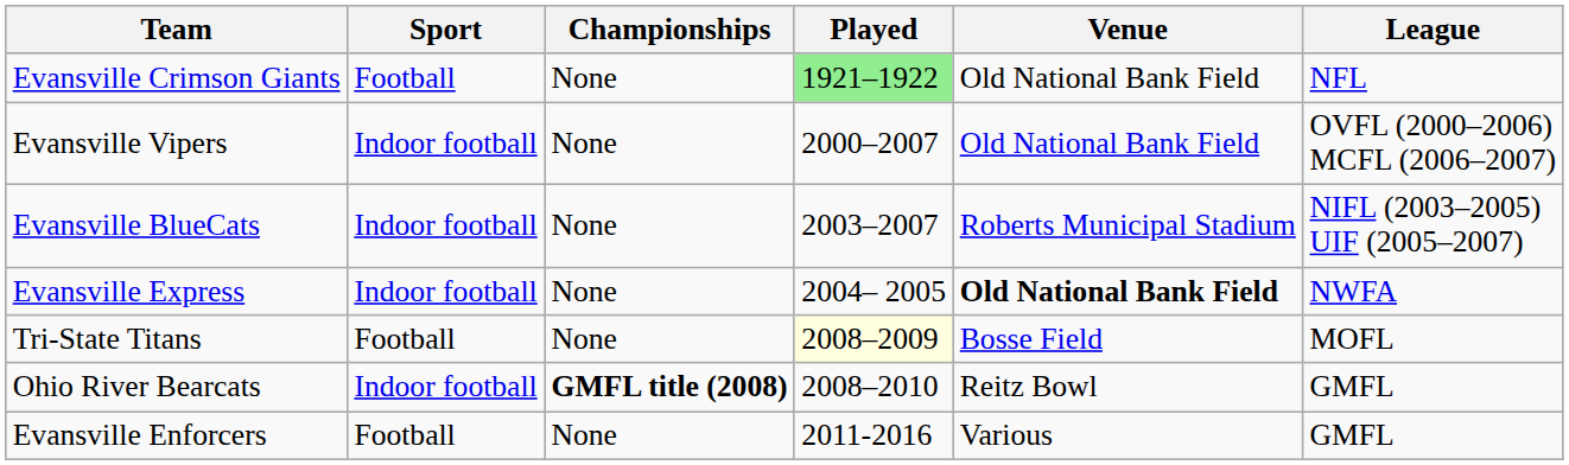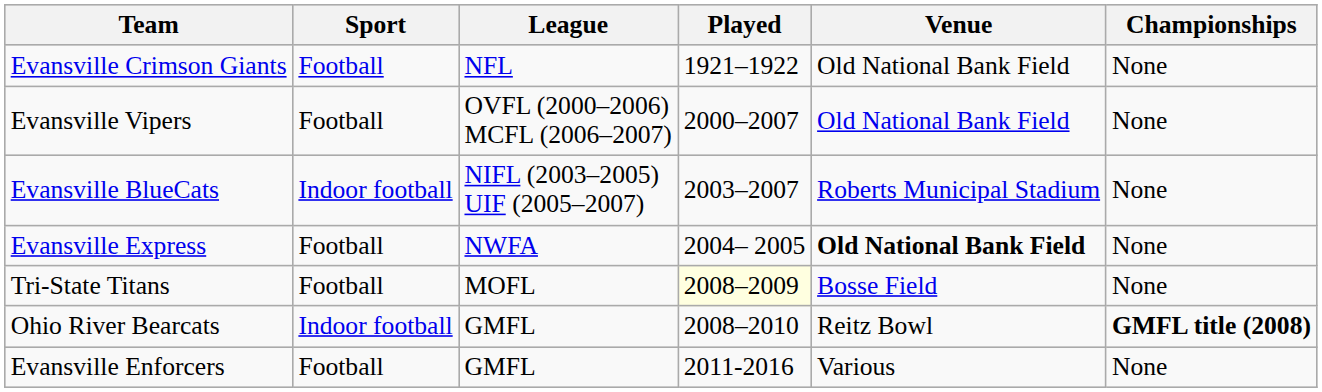columns swapped: League <-> Championships
Evansville Crimson Giants | Played: lightgreen background -> no background
Evansville Vipers | Sport: Indoor football -> Football
Evansville Express | Sport: Indoor football -> Football
